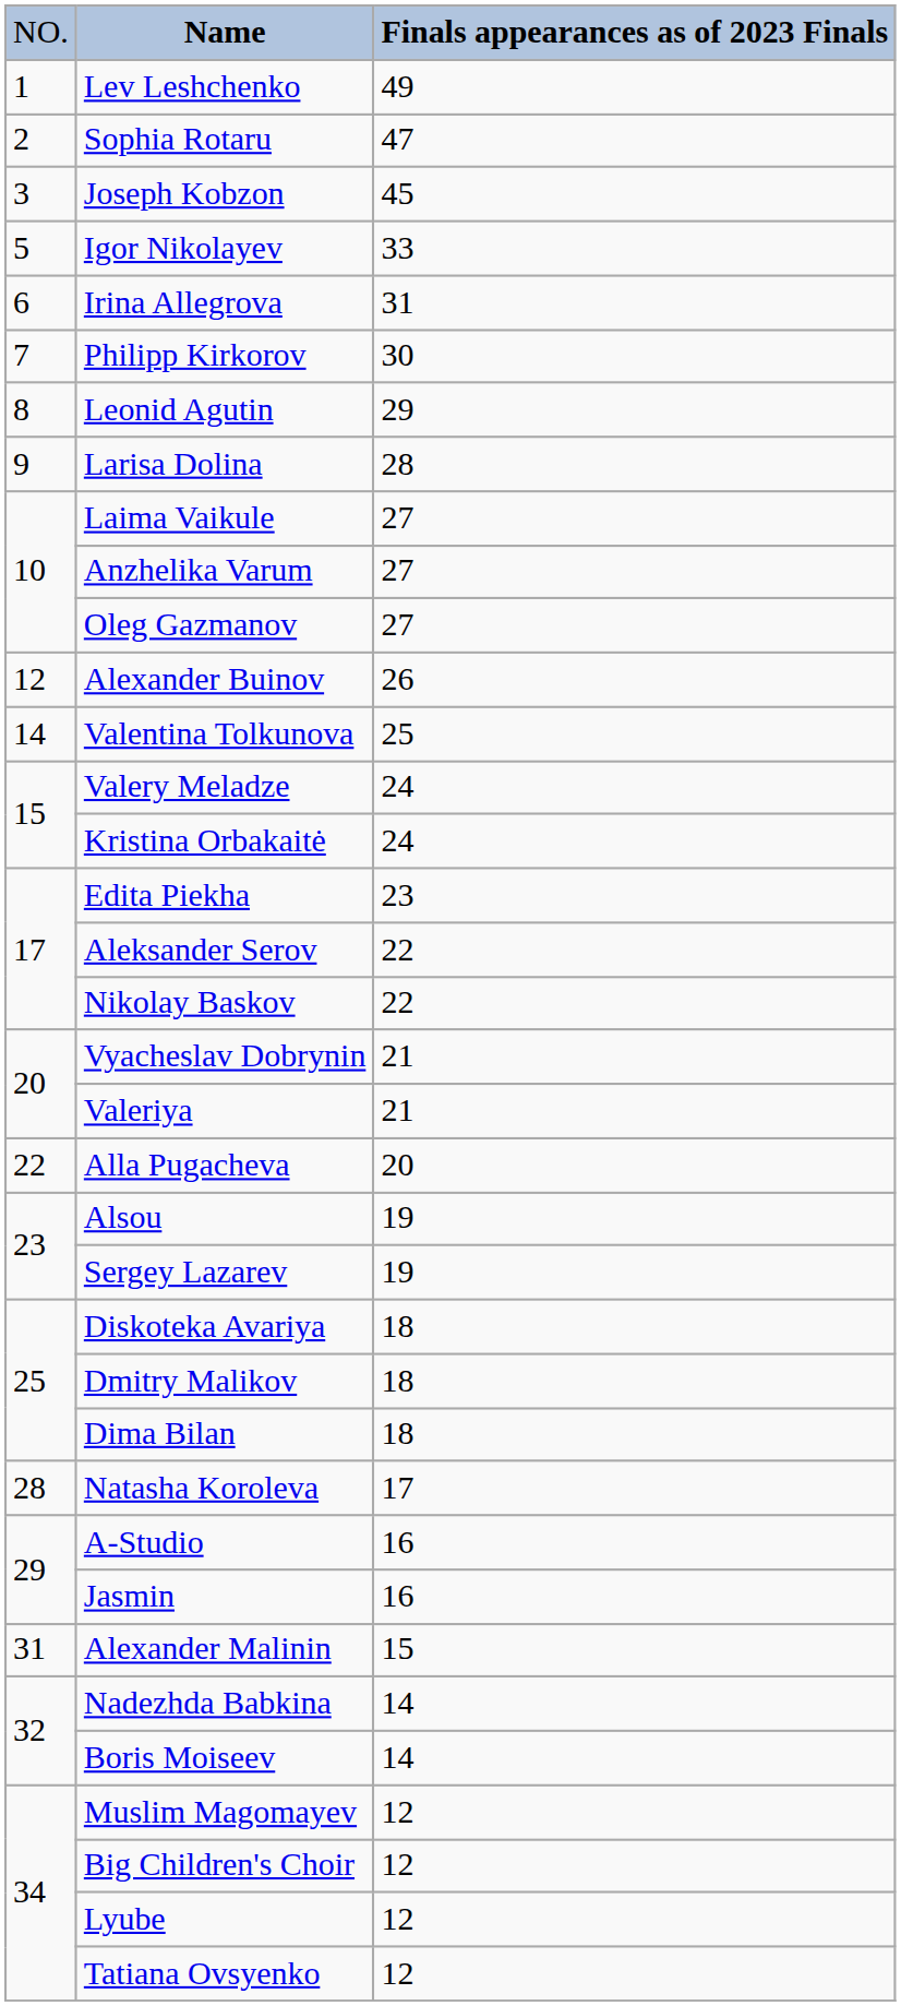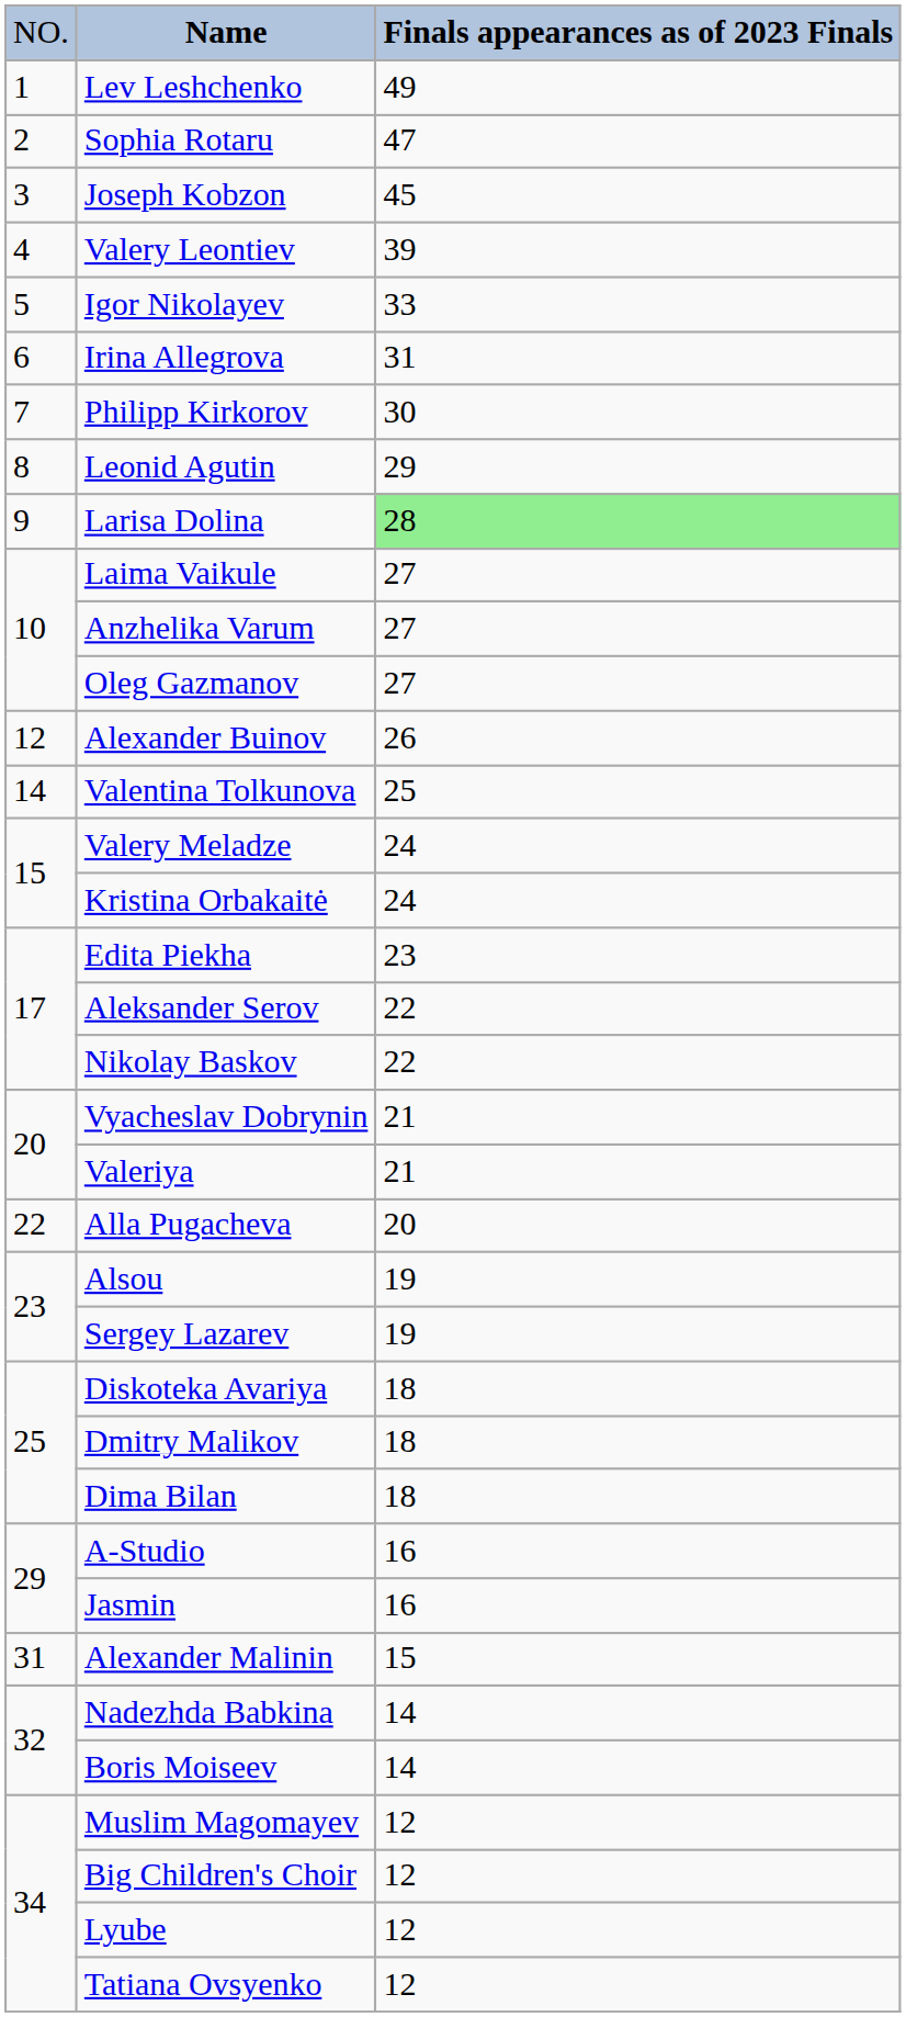+ row: 4 | Valery Leontiev | 39
Larisa Dolina | column 3: no background -> lightgreen background
- row: 28 | Natasha Koroleva | 17
